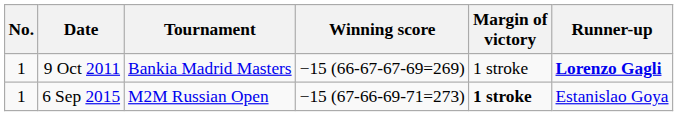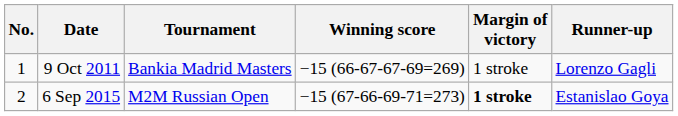9 Oct 2011 | Runner-up: bold -> normal
6 Sep 2015 | No.: 1 -> 2
